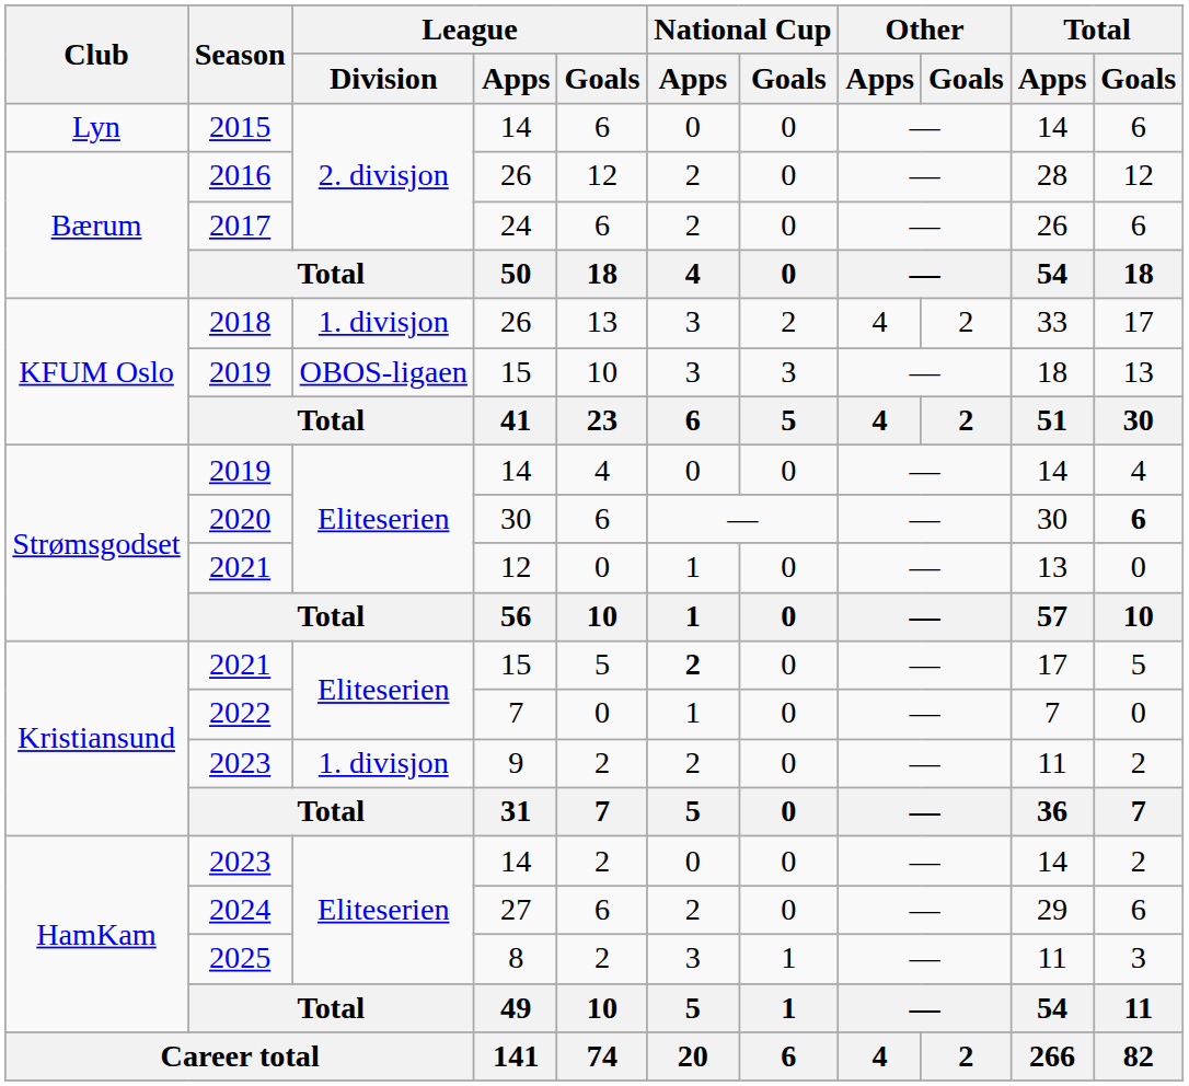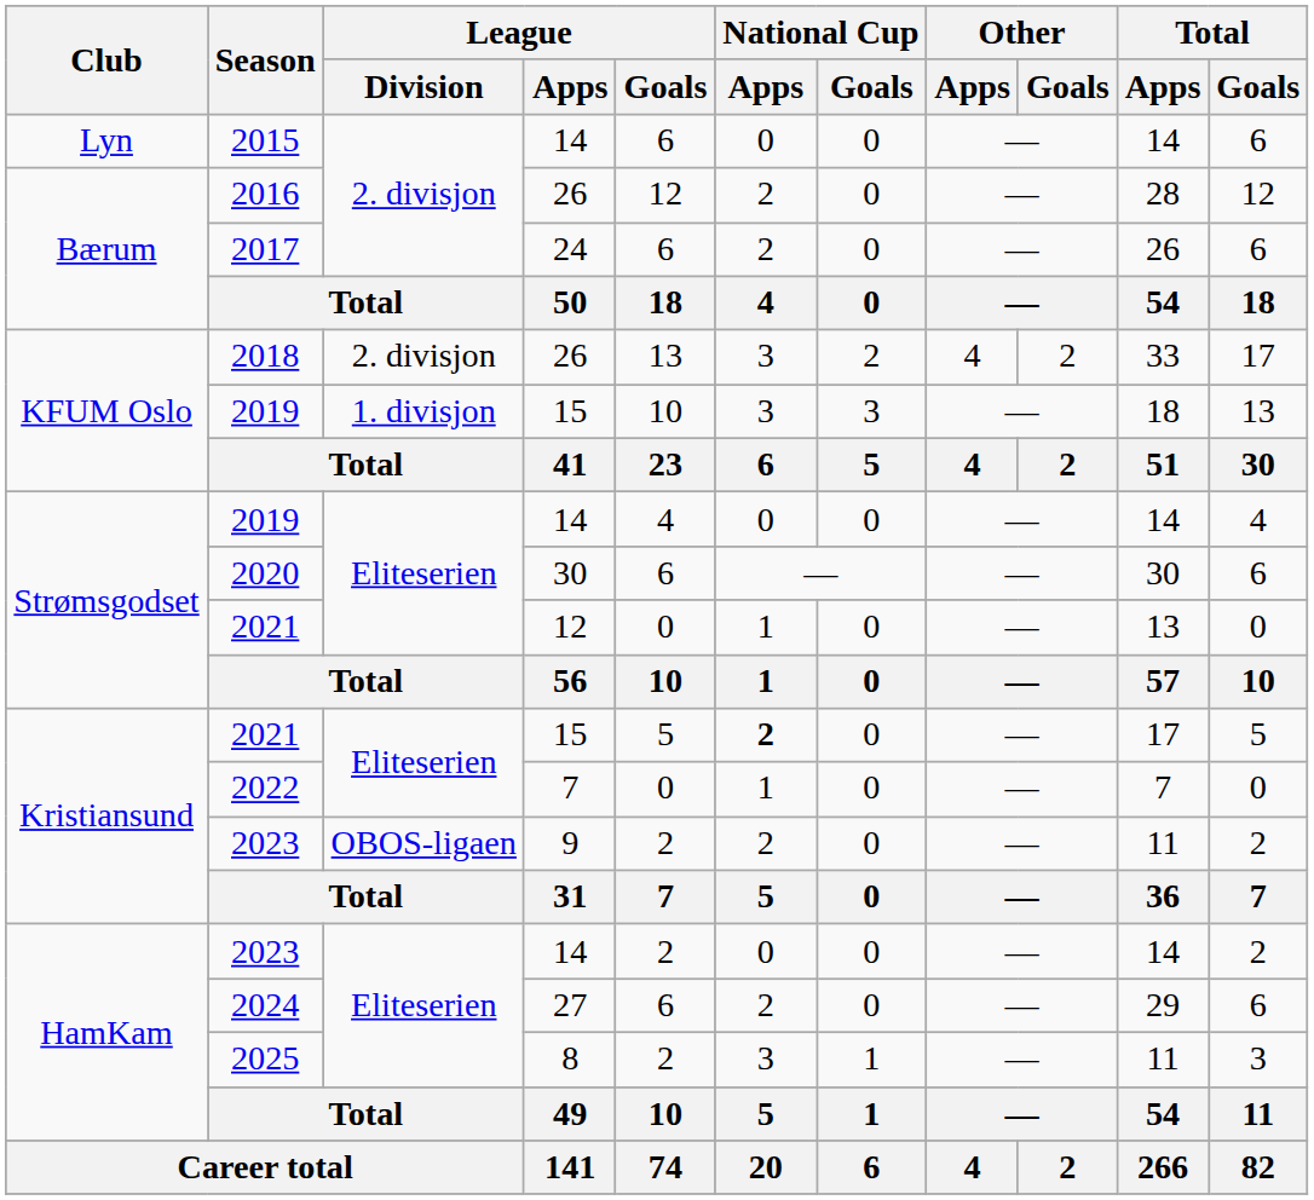2018 | League / Division: 1. divisjon -> 2. divisjon
2019 / 15 | League / Division: OBOS-ligaen -> 1. divisjon
2020 | Total / Goals: bold -> normal
2023 / 9 | League / Division: 1. divisjon -> OBOS-ligaen
